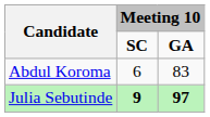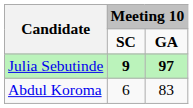rows swapped: Julia Sebutinde <-> Abdul Koroma
